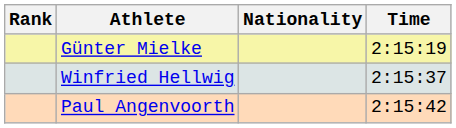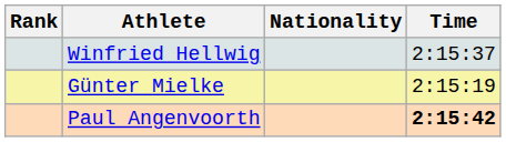rows swapped: Günter Mielke <-> Winfried Hellwig
Paul Angenvoorth | Time: normal -> bold
